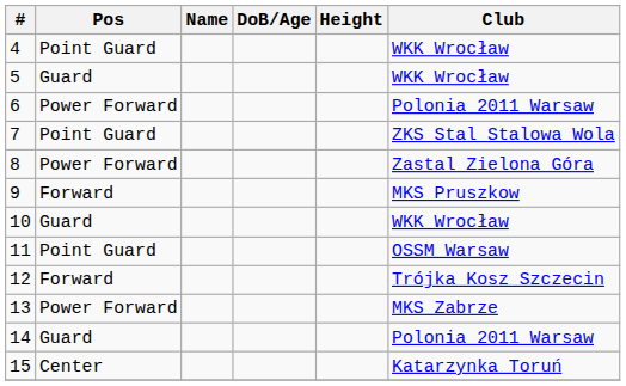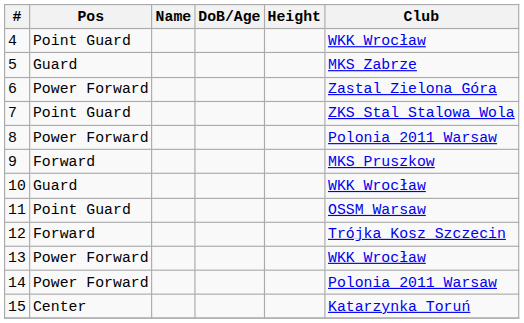5 | Club: WKK Wrocław -> MKS Zabrze
6 | Club: Polonia 2011 Warsaw -> Zastal Zielona Góra
8 | Club: Zastal Zielona Góra -> Polonia 2011 Warsaw
13 | Club: MKS Zabrze -> WKK Wrocław
14 | Pos: Guard -> Power Forward
